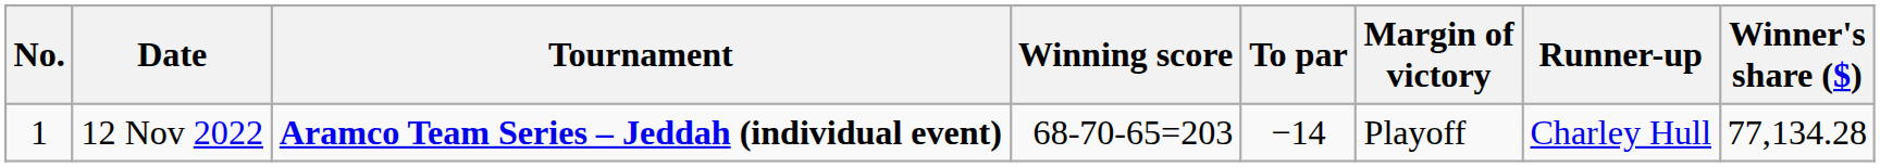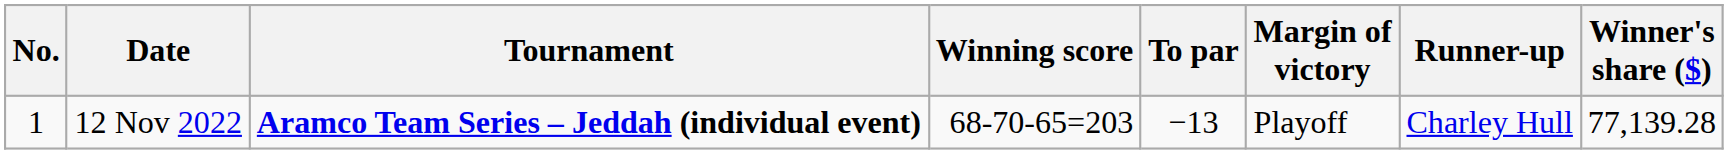12 Nov 2022 | To par: −14 -> −13
12 Nov 2022 | Winner's share ($): 77,134.28 -> 77,139.28
